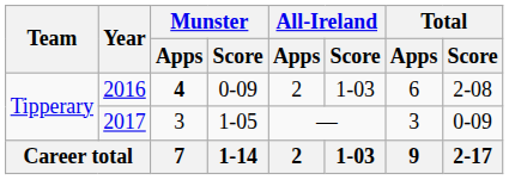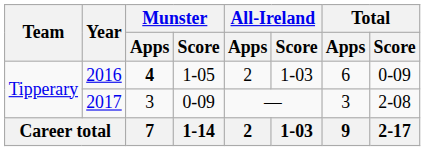2016 | Munster / Score: 0-09 -> 1-05
2016 | Total / Score: 2-08 -> 0-09
2017 | Munster / Score: 1-05 -> 0-09
2017 | Total / Score: 0-09 -> 2-08
